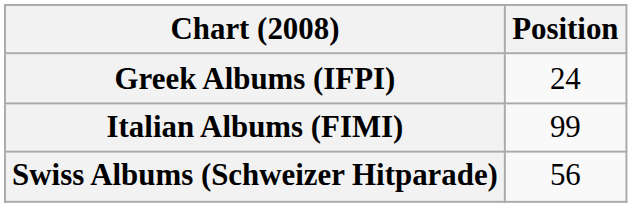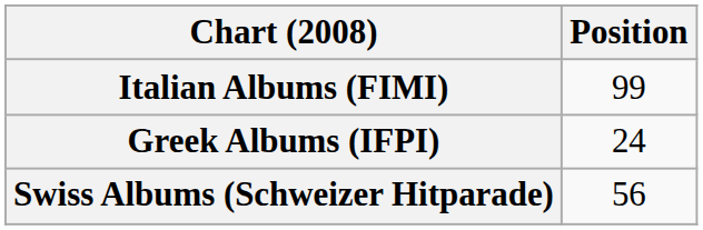rows swapped: Greek Albums (IFPI) <-> Italian Albums (FIMI)
